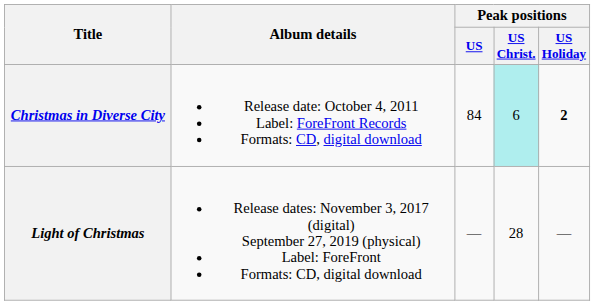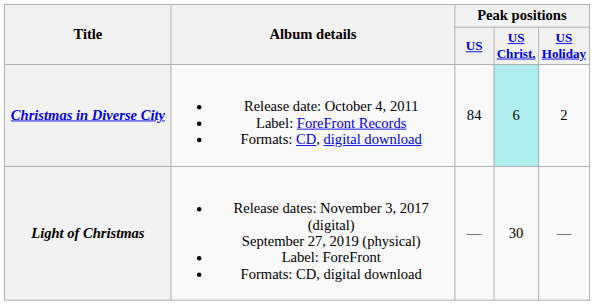Christmas in Diverse City | Peak positions / US Holiday: bold -> normal
Light of Christmas | Peak positions / US Christ.: 28 -> 30
